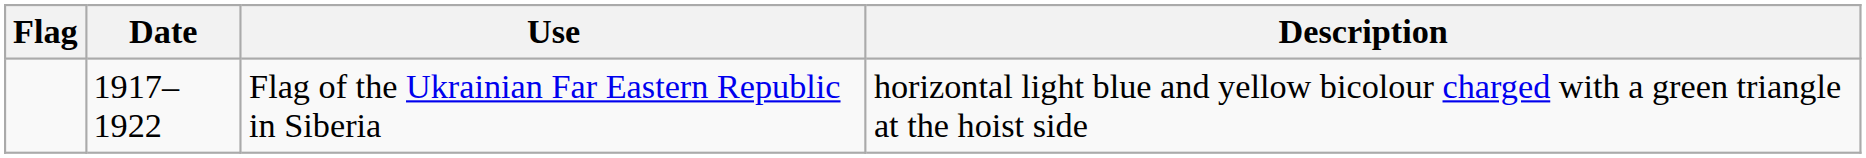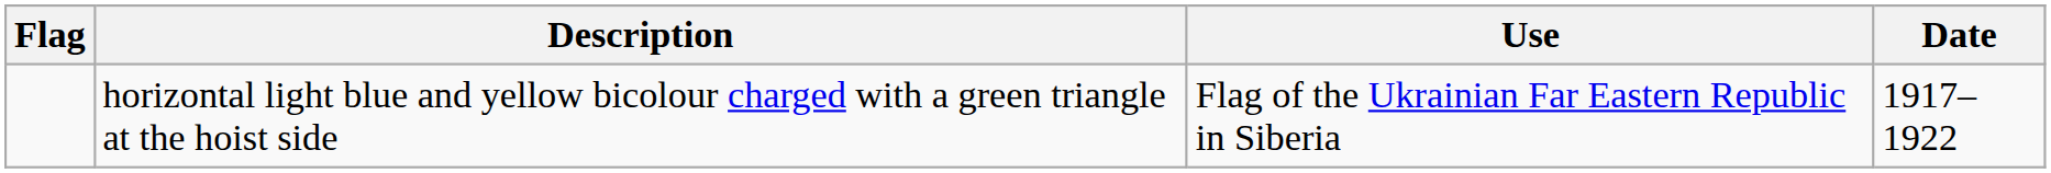columns swapped: Date <-> Description
